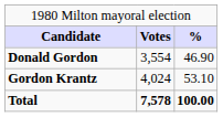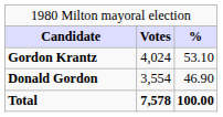rows swapped: Gordon Krantz <-> Donald Gordon
